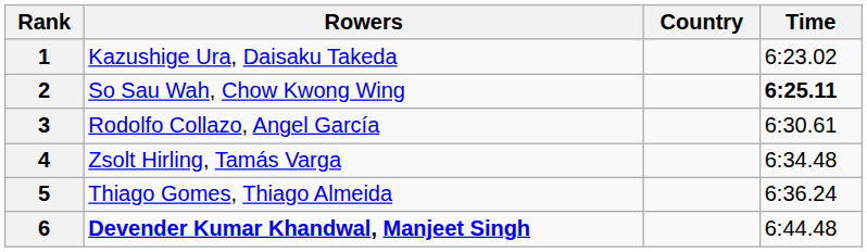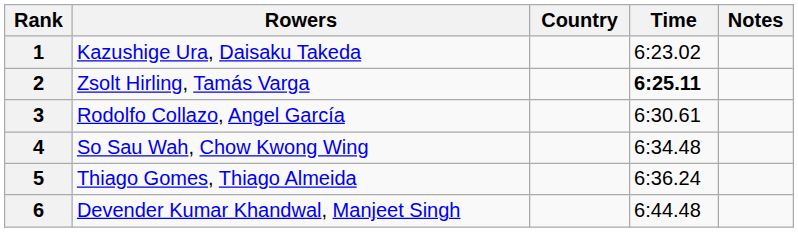+ column: Notes
2 | Rowers: So Sau Wah, Chow Kwong Wing -> Zsolt Hirling, Tamás Varga
4 | Rowers: Zsolt Hirling, Tamás Varga -> So Sau Wah, Chow Kwong Wing
6 | Rowers: bold -> normal
